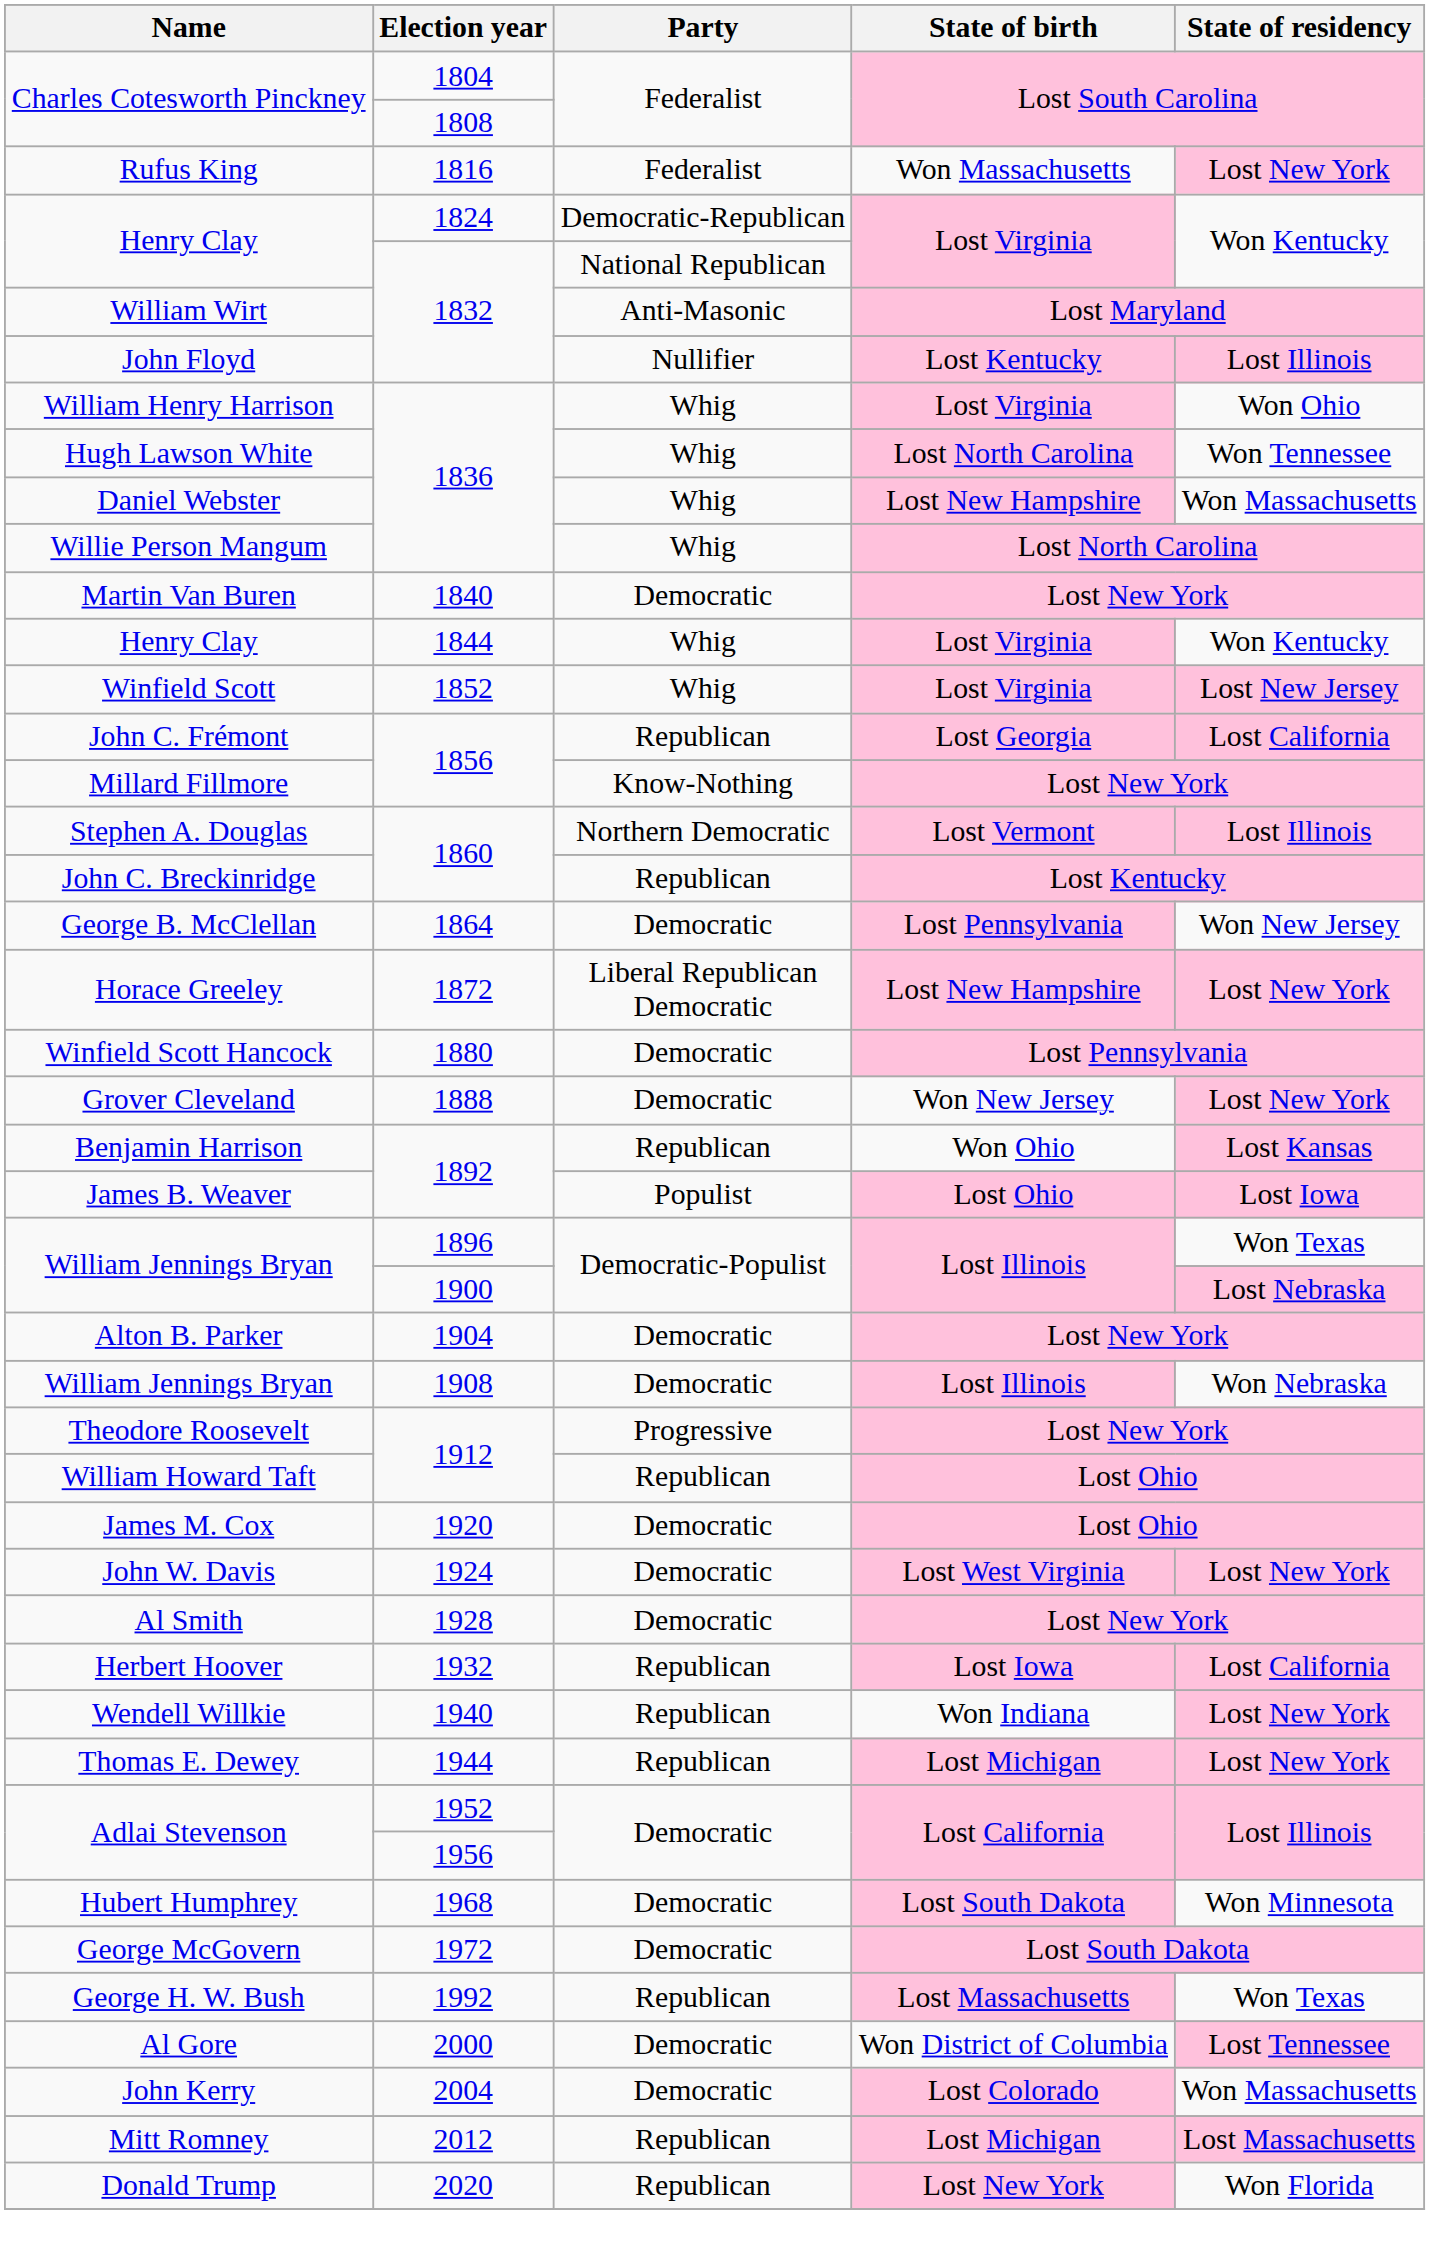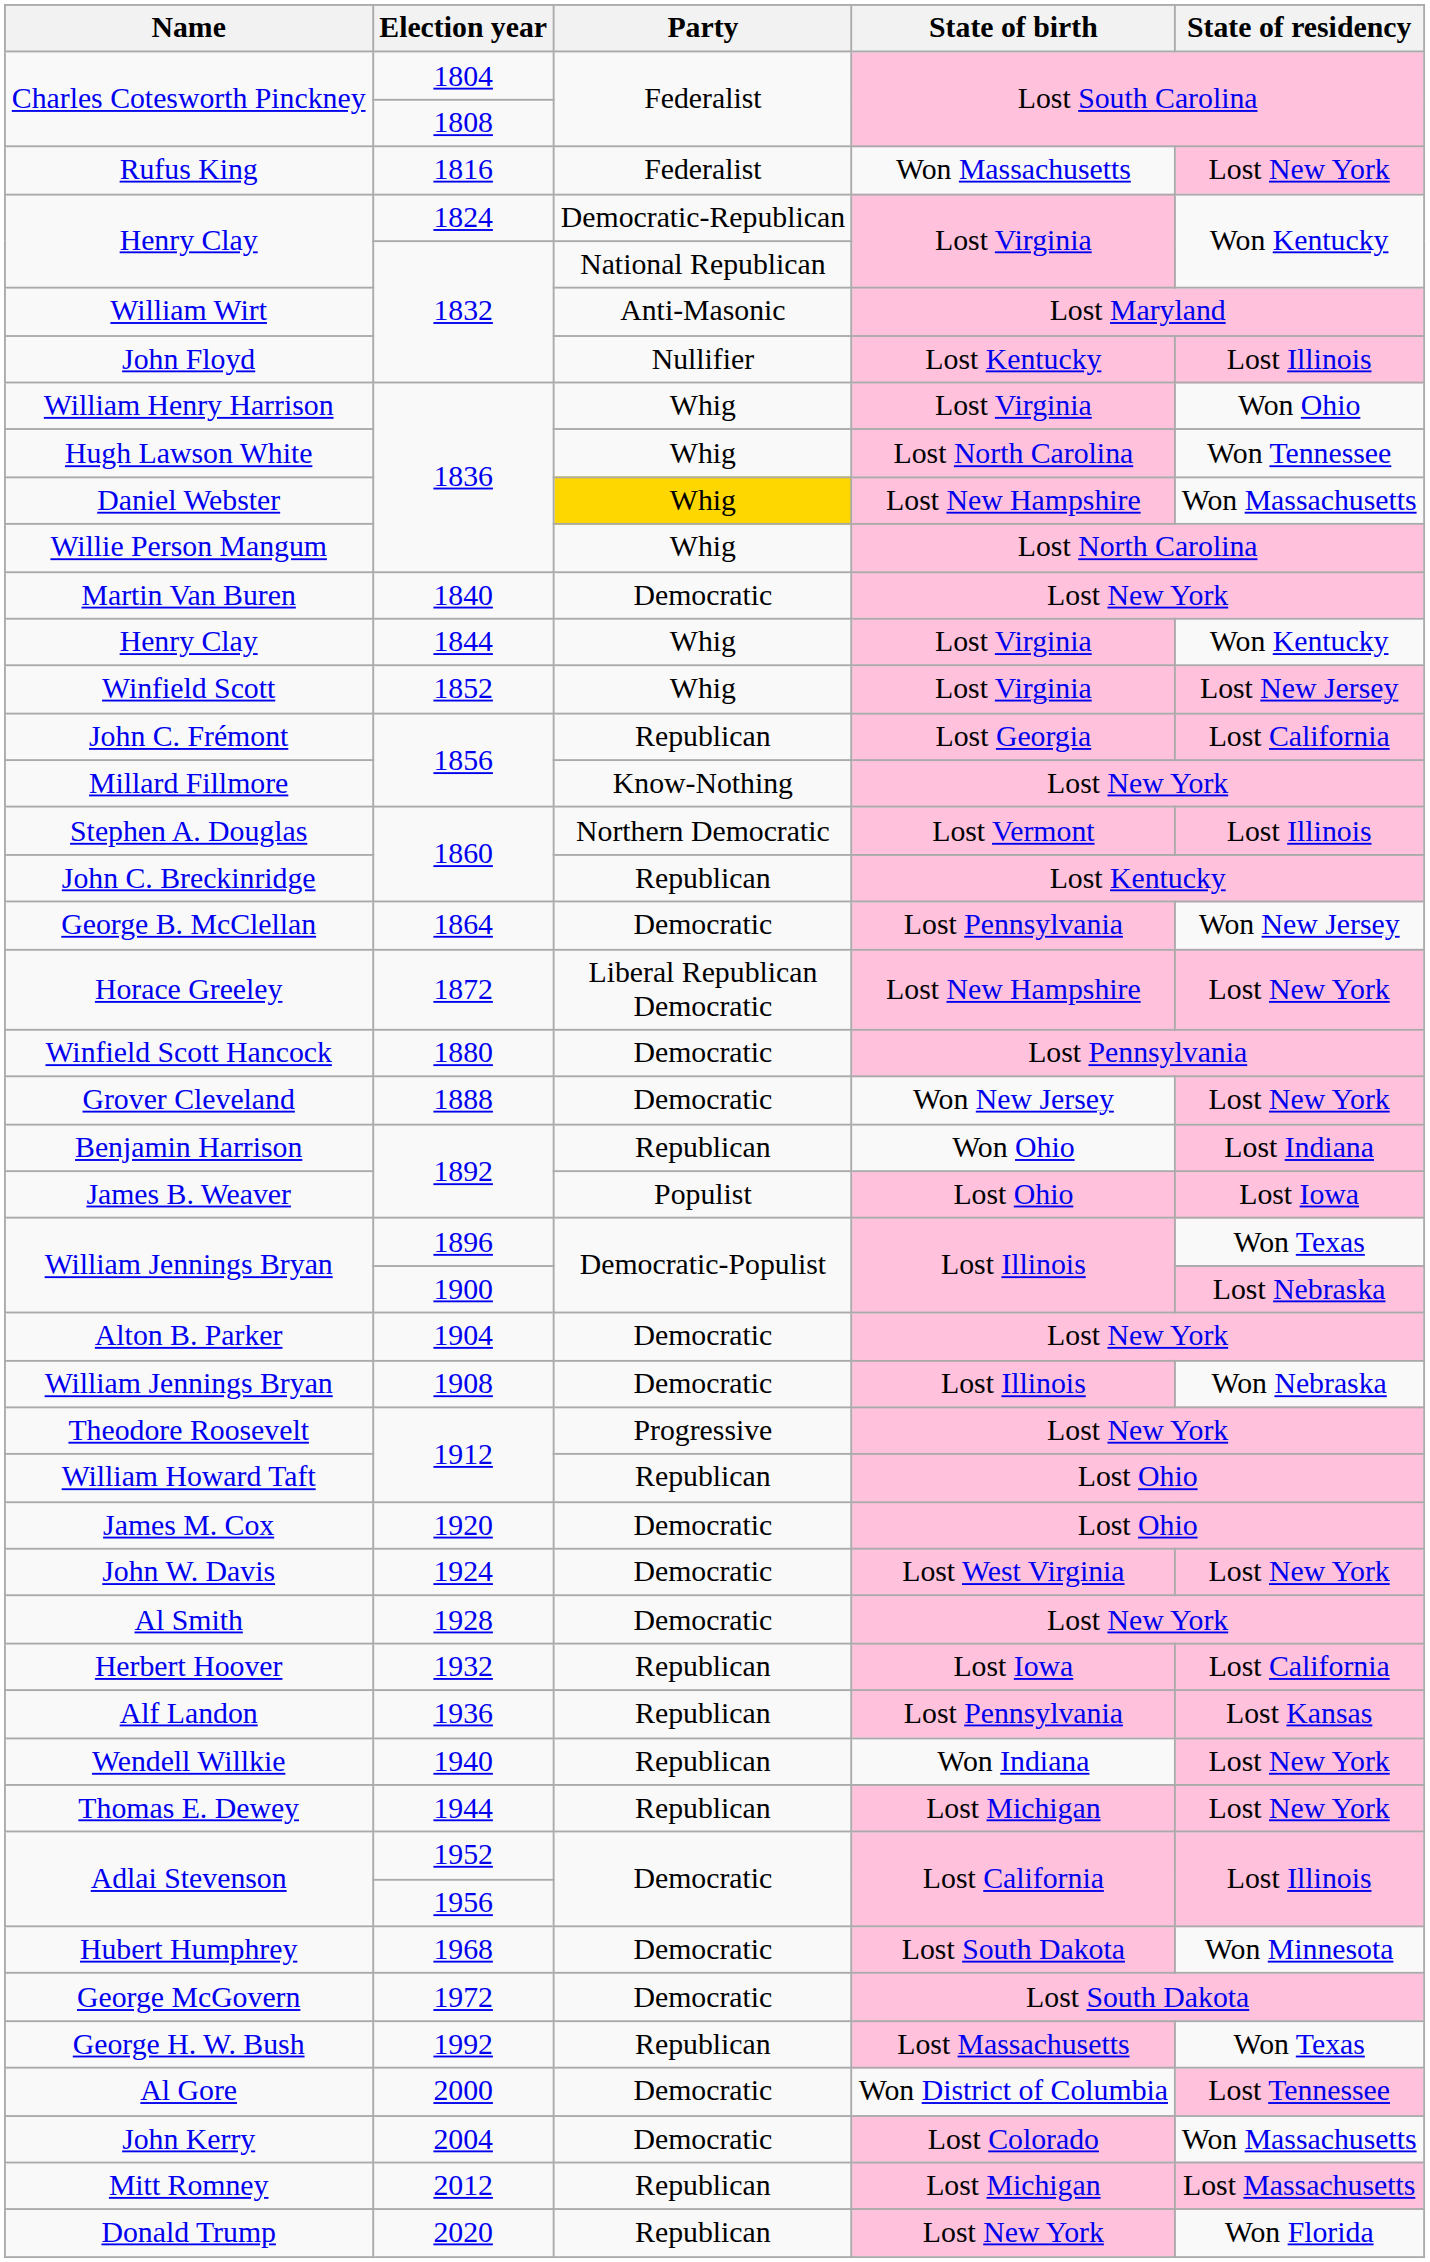Daniel Webster | Party: no background -> gold background
Benjamin Harrison | State of residency: Lost Kansas -> Lost Indiana
+ row: Alf Landon | 1936 | Republican | Lost Pennsylvania | Lost Kansas
